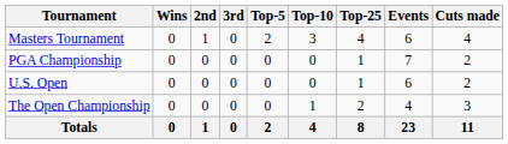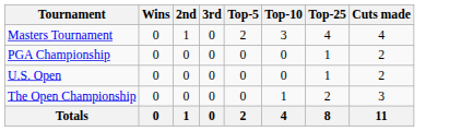- column: Events | 6 | 7 | 6 | 4 | 23
